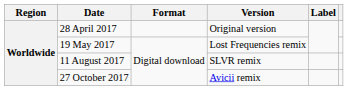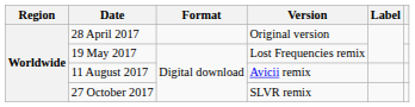11 August 2017 | Version: SLVR remix -> Avicii remix
27 October 2017 | Version: Avicii remix -> SLVR remix
